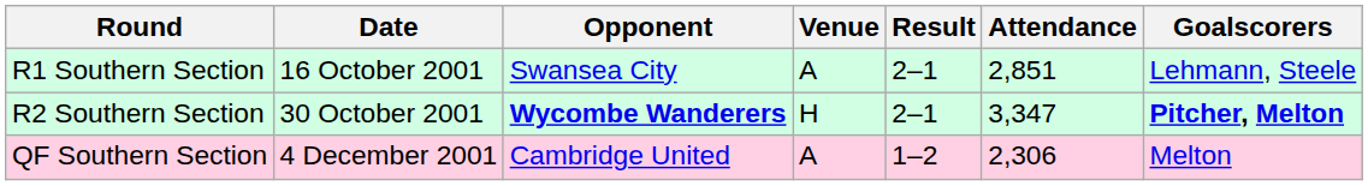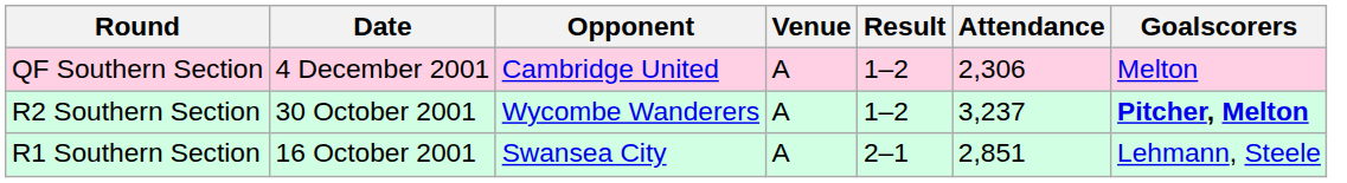rows swapped: R1 Southern Section <-> QF Southern Section
R2 Southern Section | Opponent: bold -> normal
R2 Southern Section | Venue: H -> A
R2 Southern Section | Result: 2–1 -> 1–2
R2 Southern Section | Attendance: 3,347 -> 3,237
